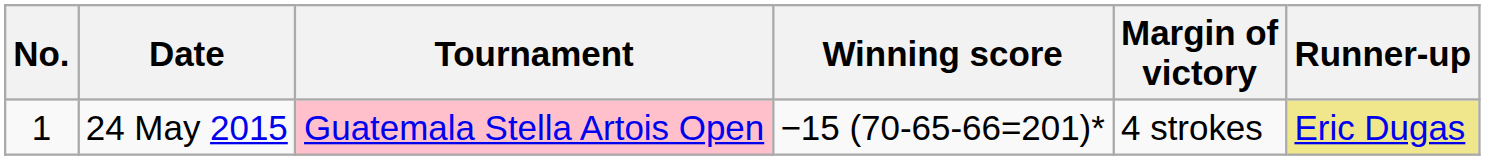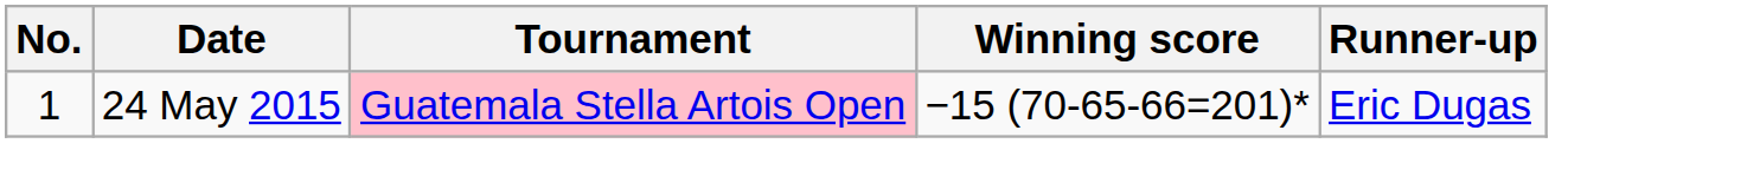- column: Margin of victory | 4 strokes
24 May 2015 | Runner-up: khaki background -> no background
